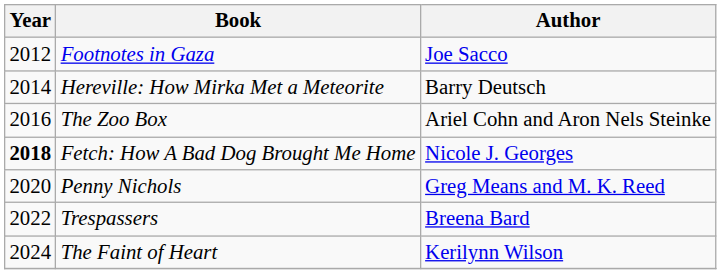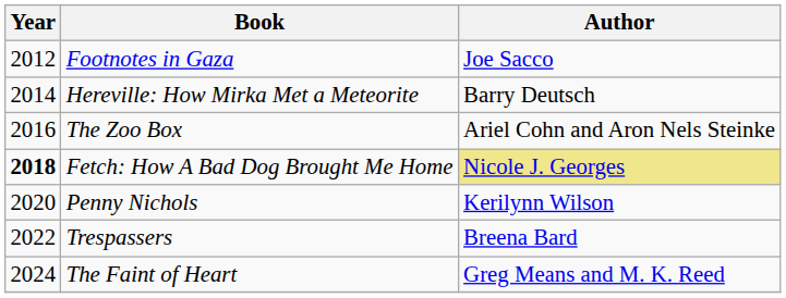Fetch: How A Bad Dog Brought Me Home | Author: no background -> khaki background
Penny Nichols | Author: Greg Means and M. K. Reed -> Kerilynn Wilson
The Faint of Heart | Author: Kerilynn Wilson -> Greg Means and M. K. Reed
